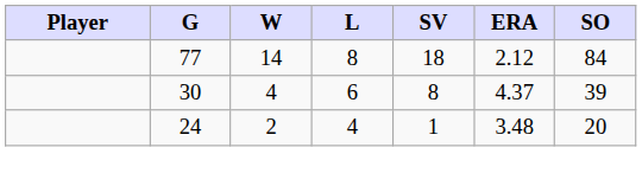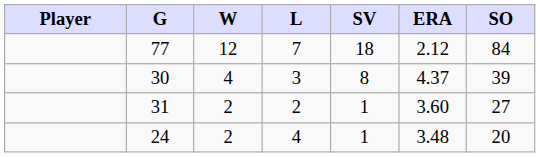77 | W: 14 -> 12
77 | L: 8 -> 7
30 | L: 6 -> 3
+ row: 31 | 2 | 2 | 1 | 3.60 | 27
